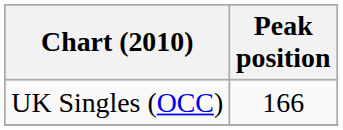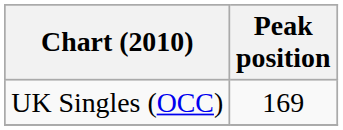UK Singles (OCC) | Peak position: 166 -> 169
